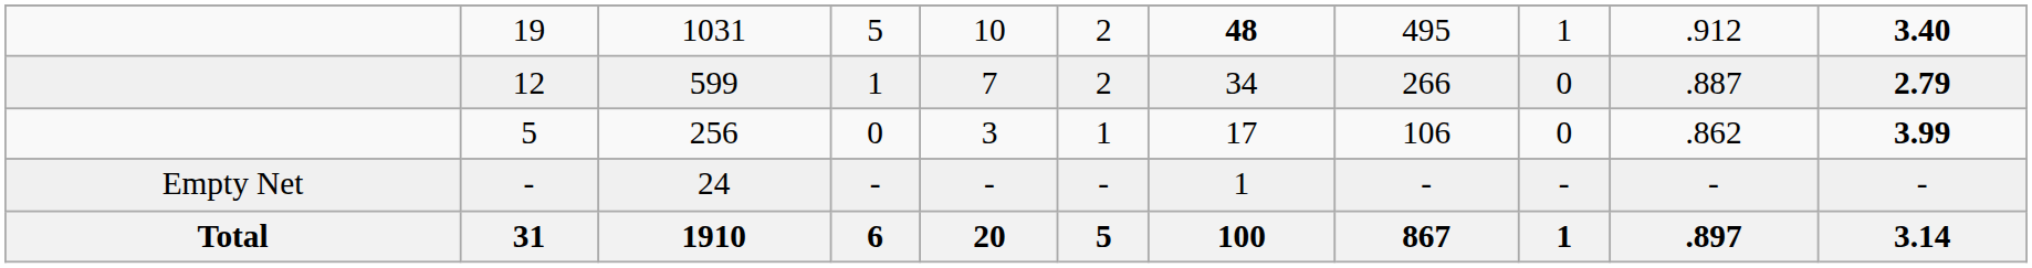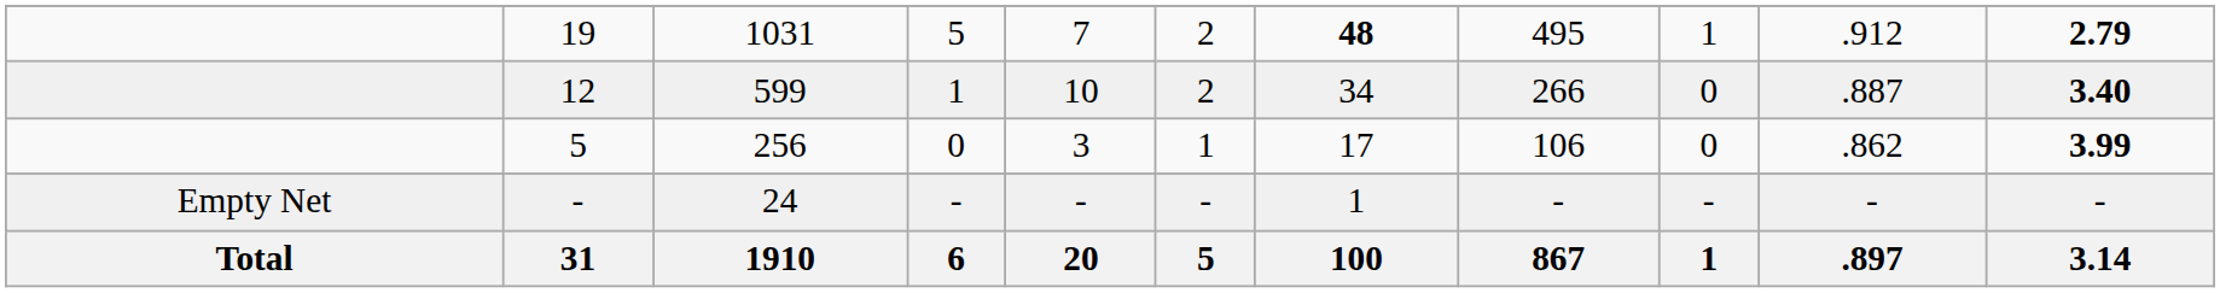19 | column 5: 10 -> 7
19 | column 11: 3.40 -> 2.79
12 | column 5: 7 -> 10
12 | column 11: 2.79 -> 3.40
